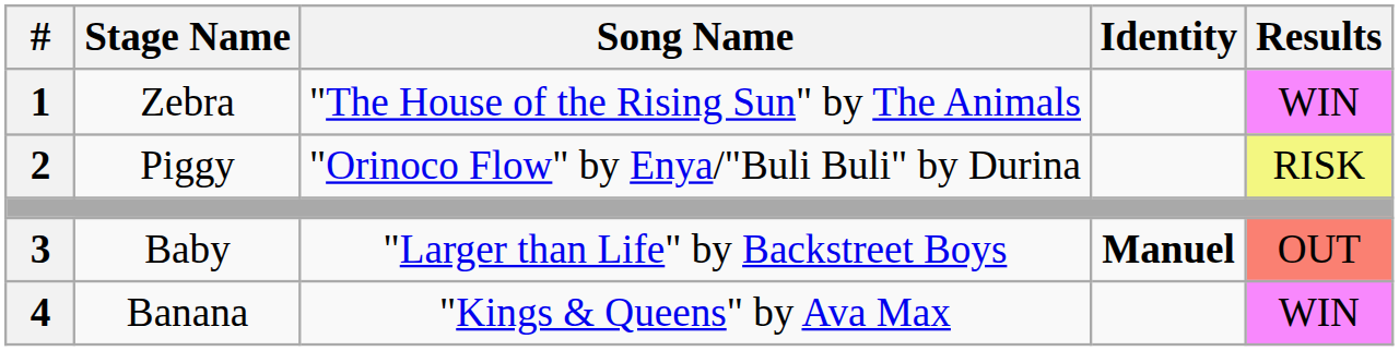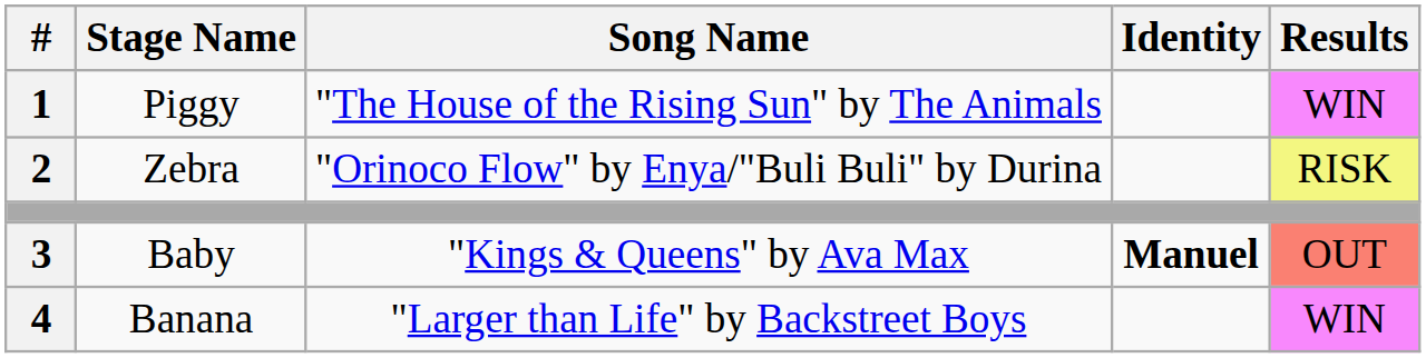1 | Stage Name: Zebra -> Piggy
2 | Stage Name: Piggy -> Zebra
3 | Song Name: "Larger than Life" by Backstreet Boys -> "Kings & Queens" by Ava Max
4 | Song Name: "Kings & Queens" by Ava Max -> "Larger than Life" by Backstreet Boys
